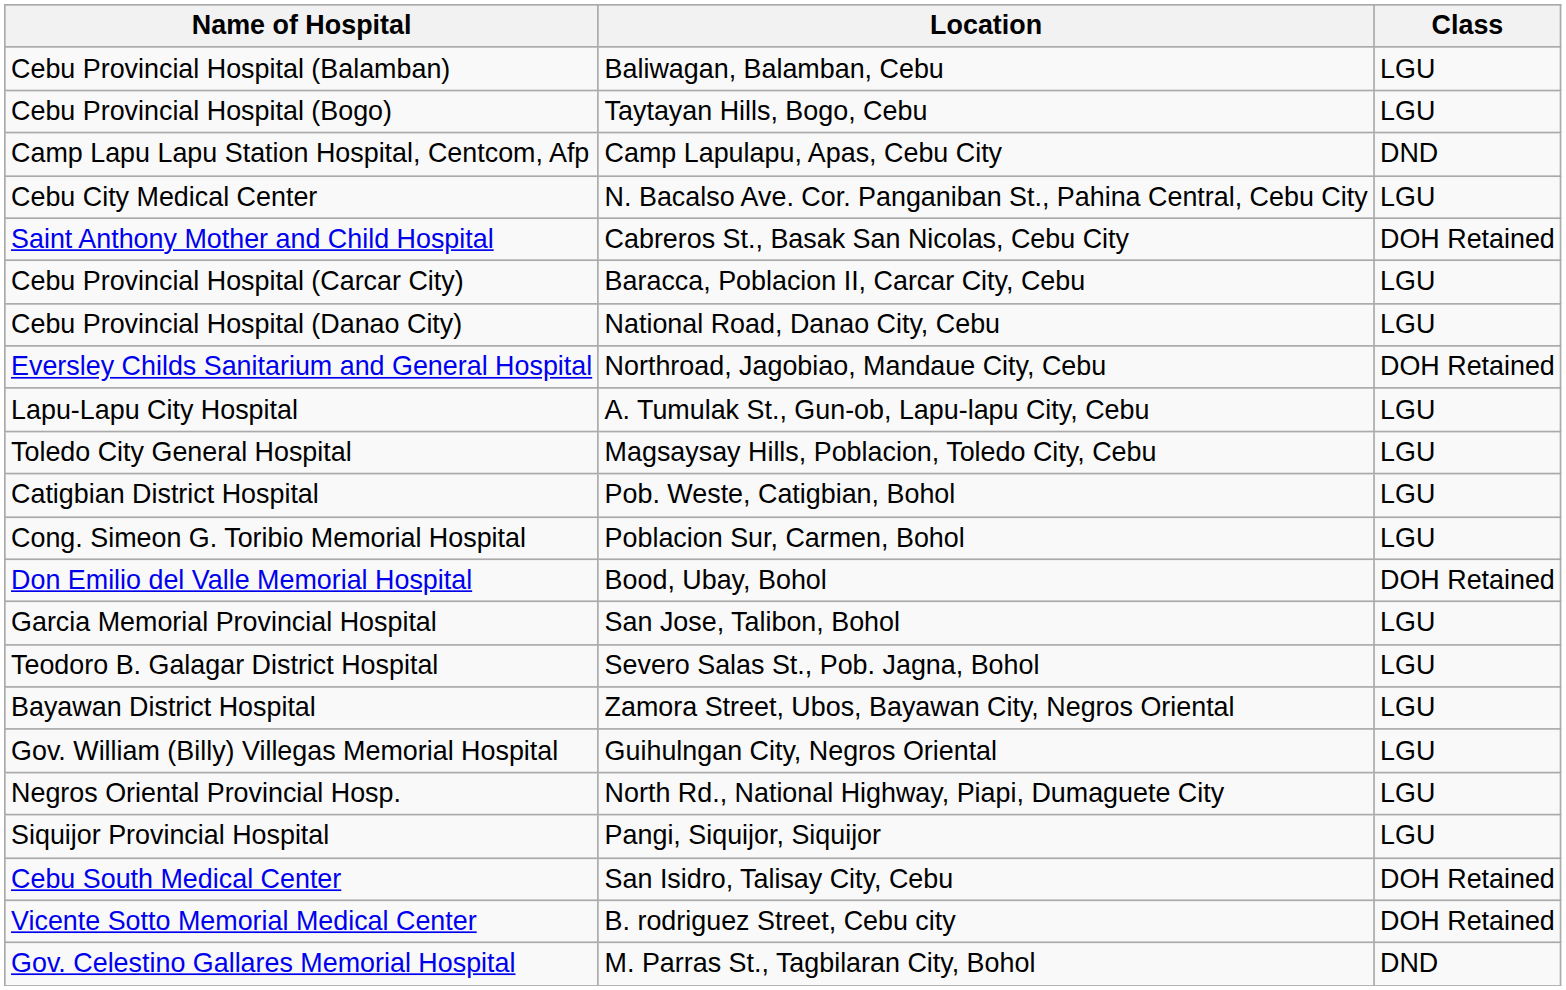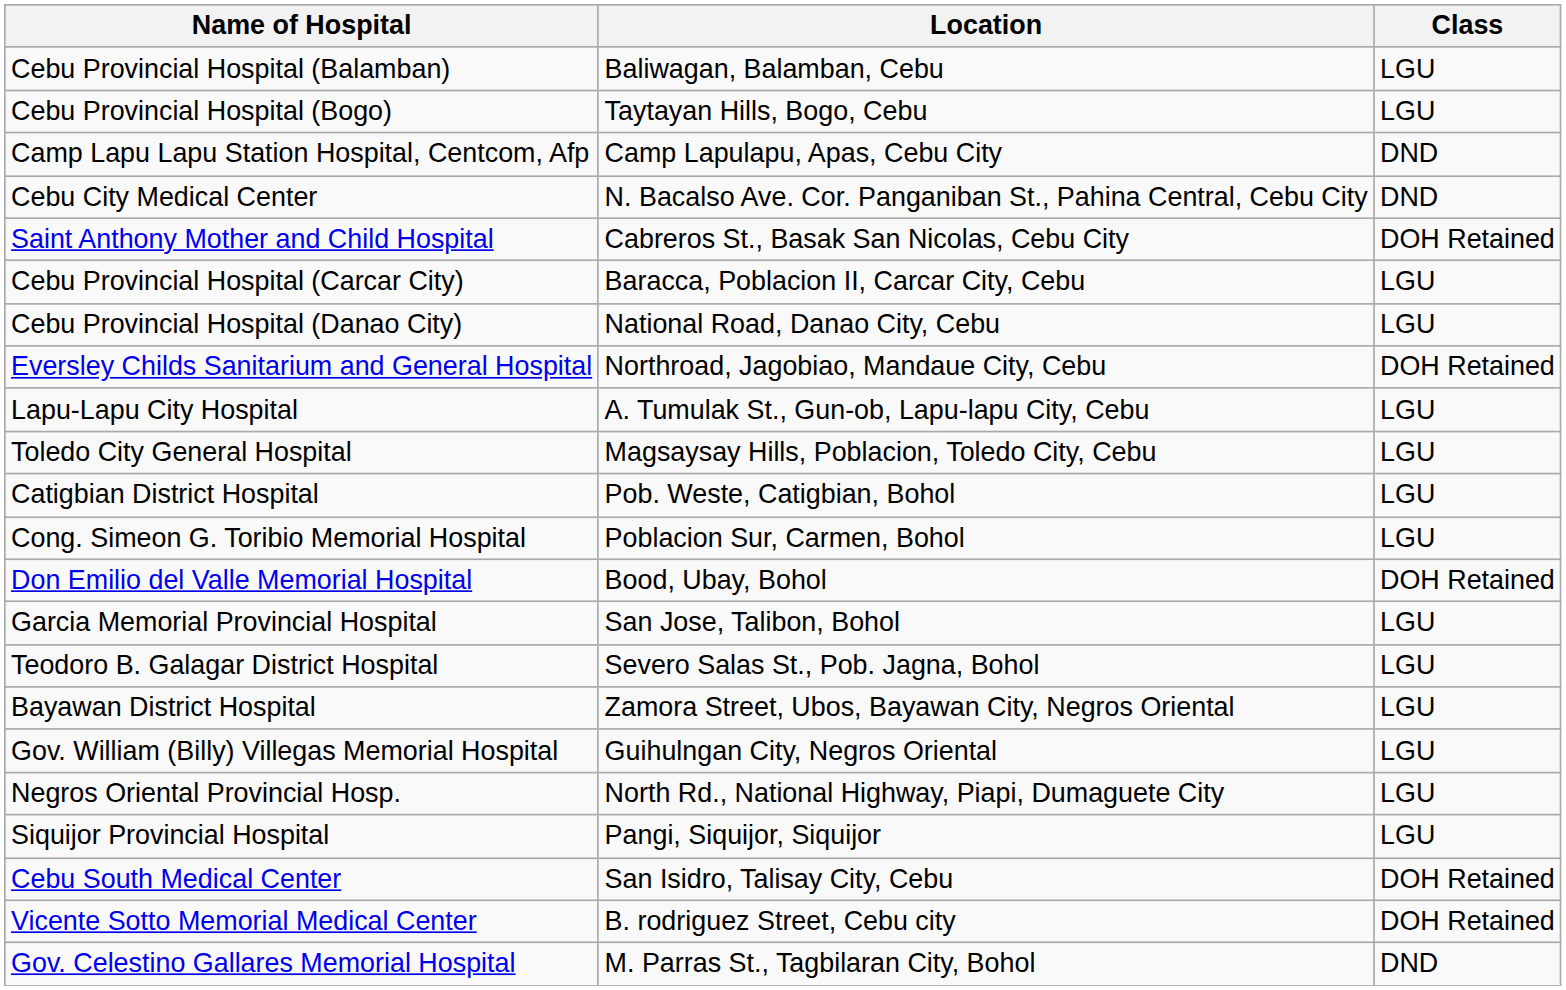Cebu City Medical Center | Class: LGU -> DND
